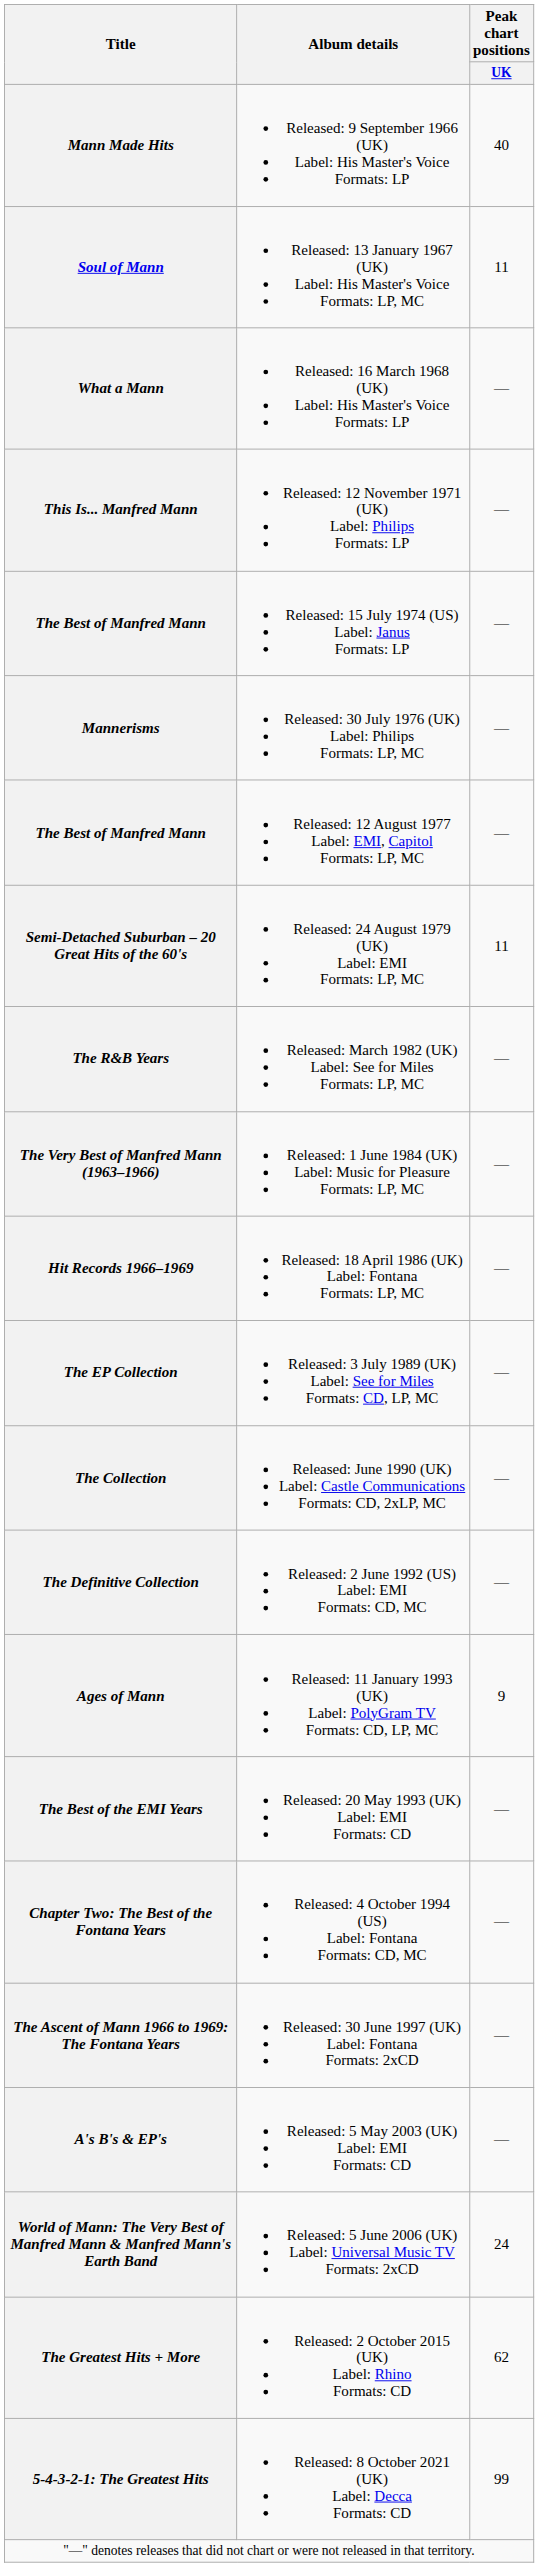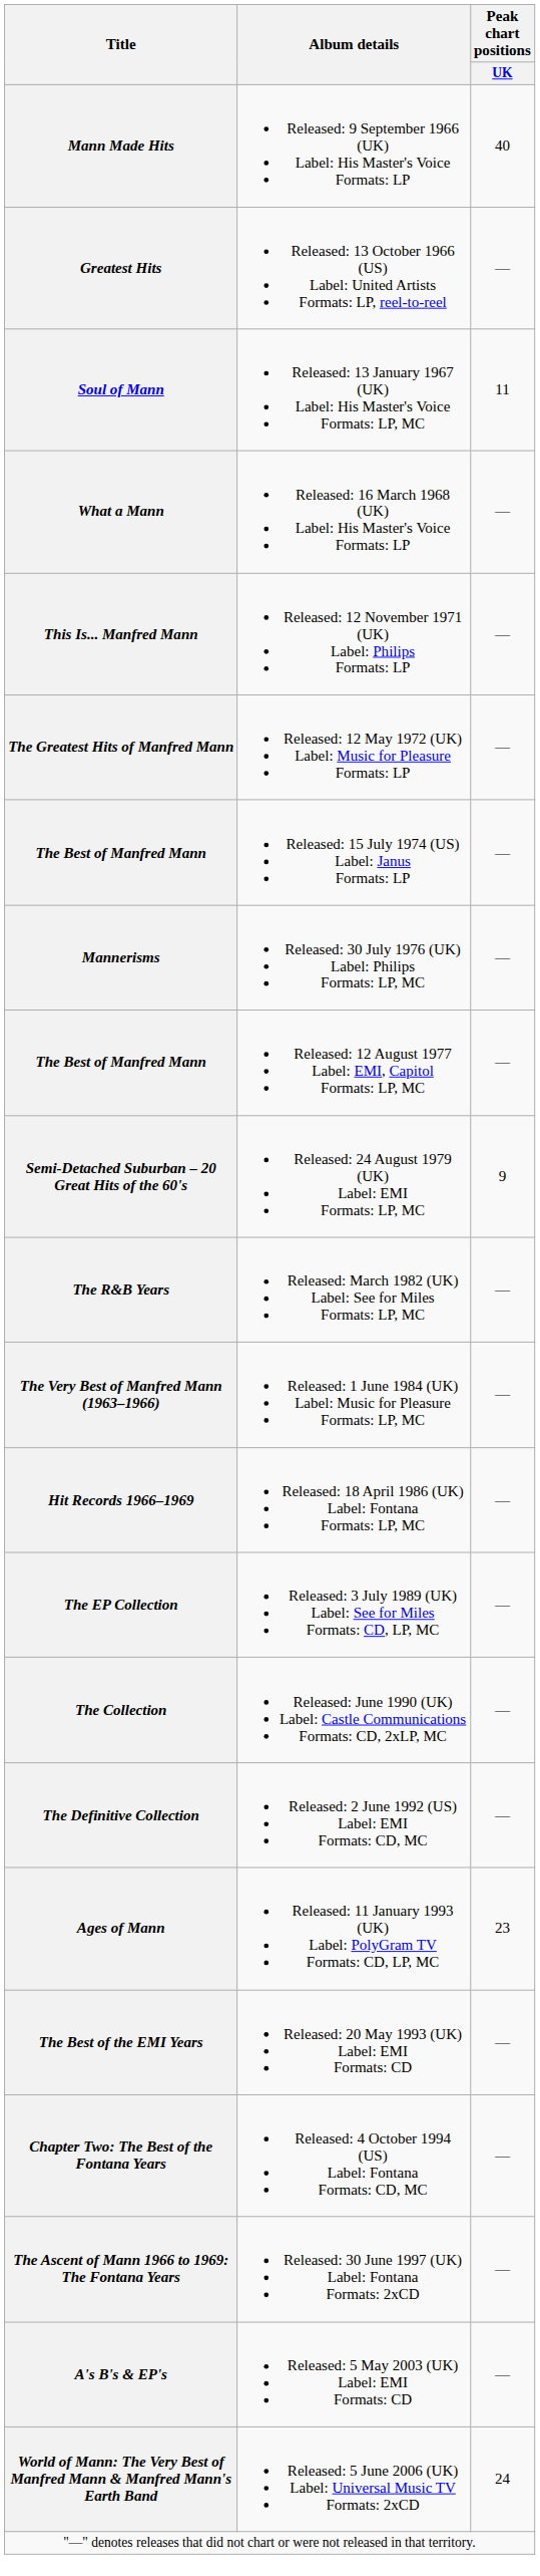+ row: Greatest Hits | Released: 13 October 1966 (US) Label: United Artists Formats: LP, reel-to-reel | —
+ row: The Greatest Hits of Manfred Mann | Released: 12 May 1972 (UK) Label: Music for Pleasure Formats: LP | —
Semi-Detached Suburban – 20 Great Hits of the 60's | Peak chart positions / UK: 11 -> 9
Ages of Mann | Peak chart positions / UK: 9 -> 23
- row: The Greatest Hits + More | Released: 2 October 2015 (UK) Label: Rhino Formats: CD | 62
- row: 5-4-3-2-1: The Greatest Hits | Released: 8 October 2021 (UK) Label: Decca Formats: CD | 99
